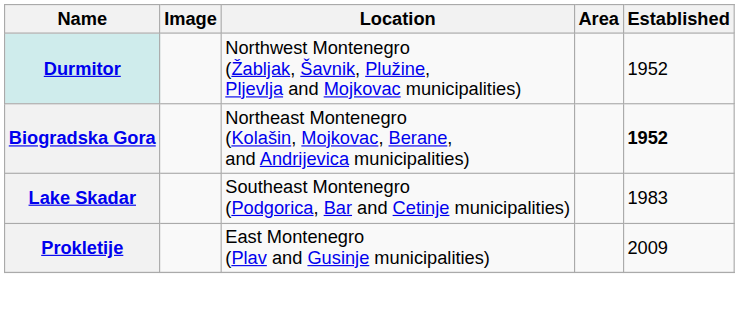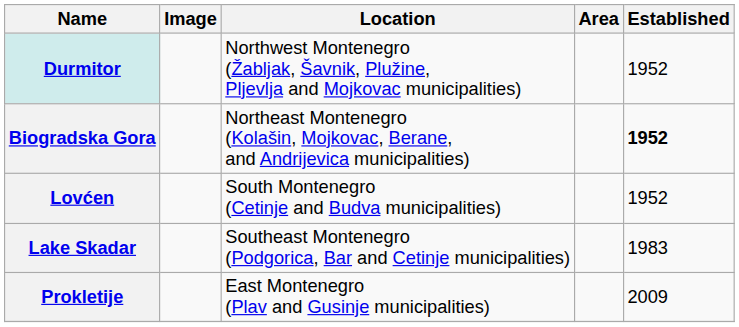+ row: Lovćen | South Montenegro (Cetinje and Budva municipalities) | 1952
